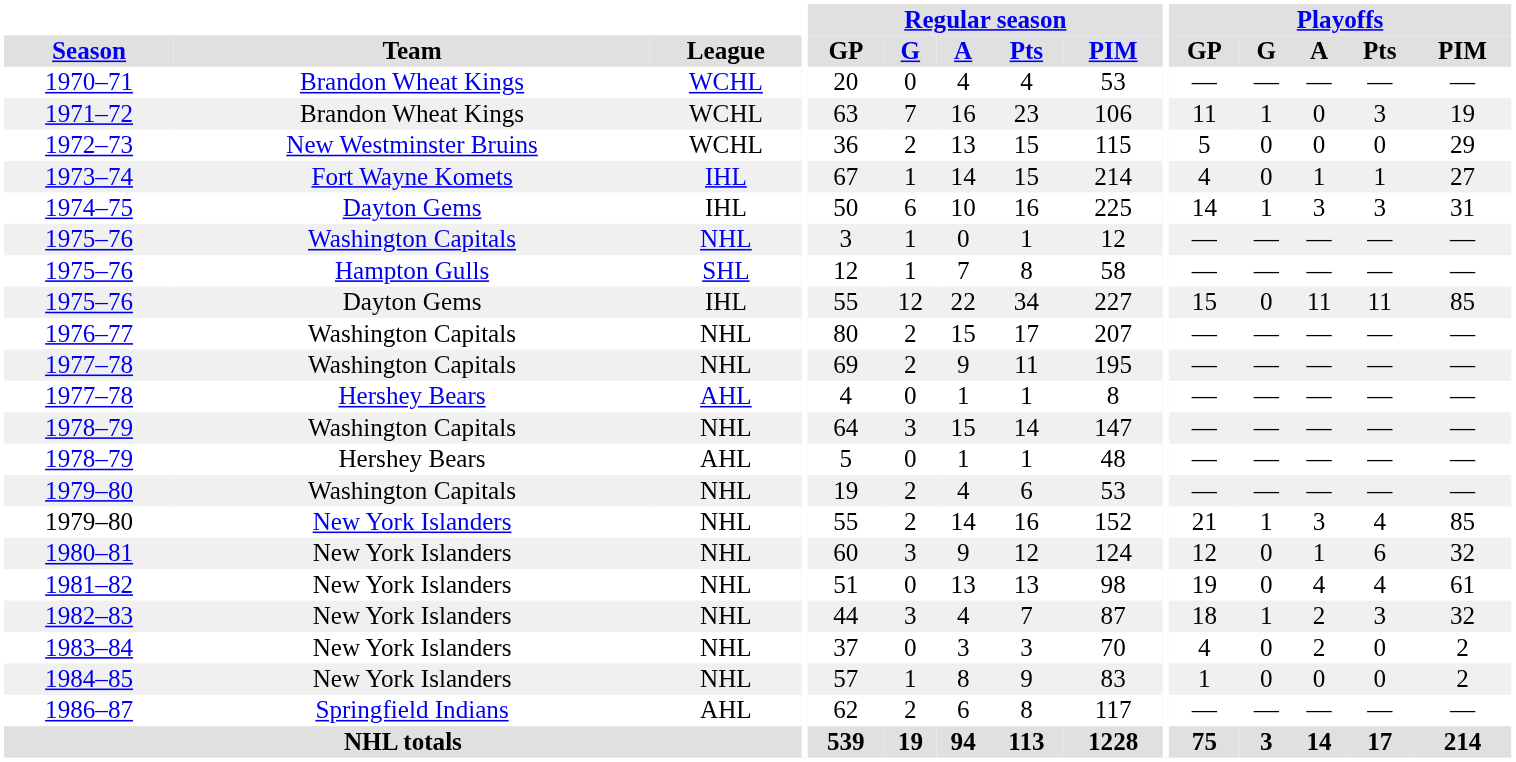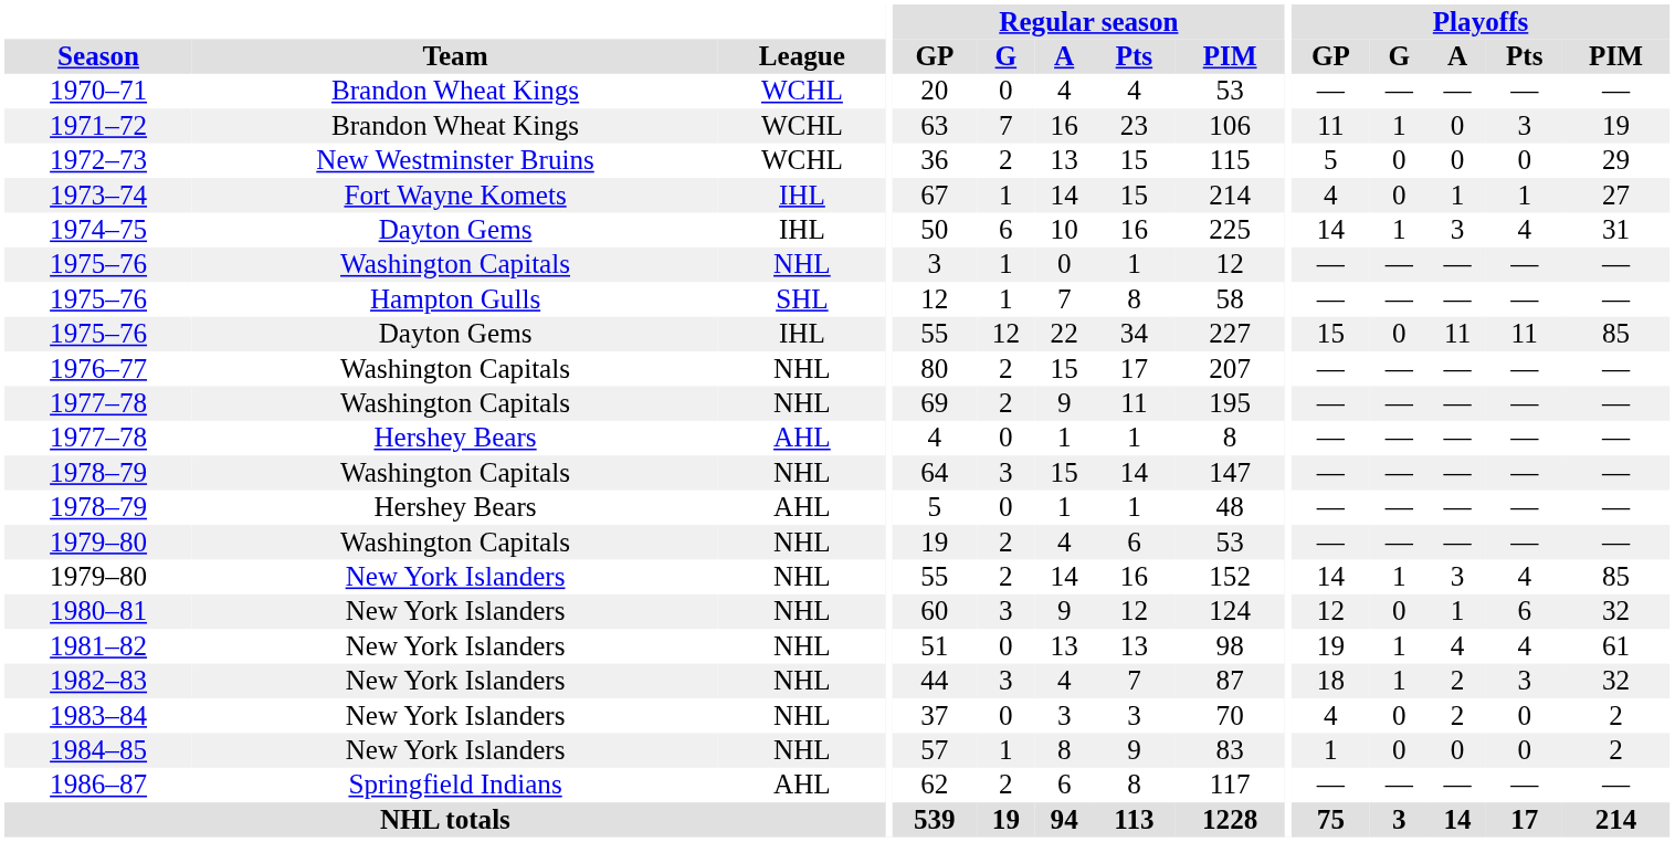1974–75 | Playoffs / Pts: 3 -> 4
1979–80 / New York Islanders | Playoffs / GP: 21 -> 14
1981–82 | Playoffs / G: 0 -> 1
